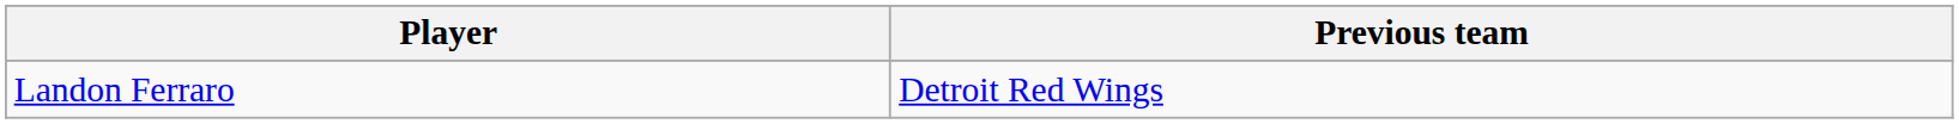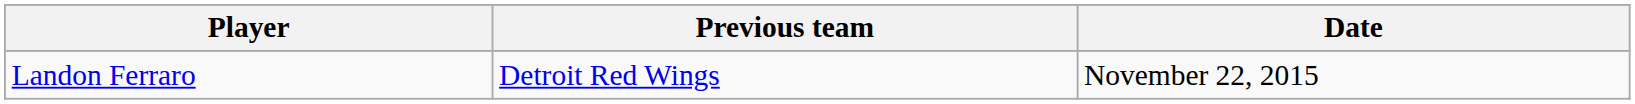+ column: Date | November 22, 2015
